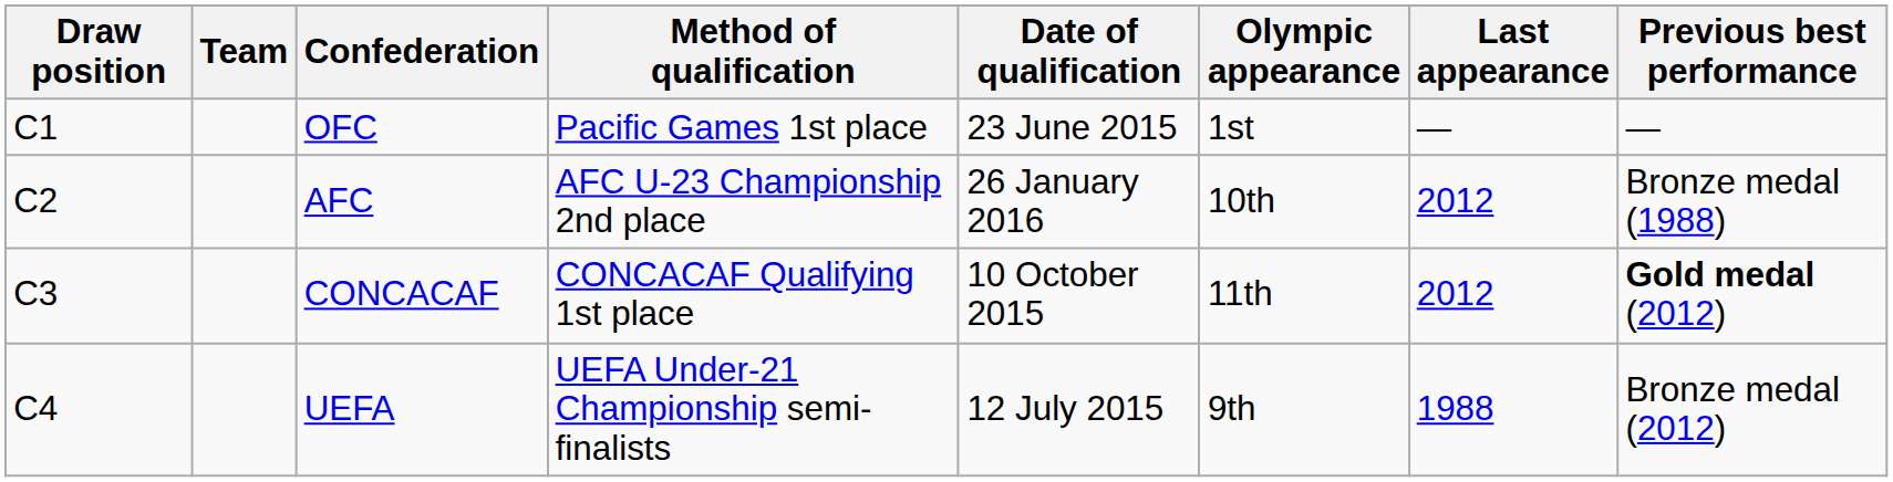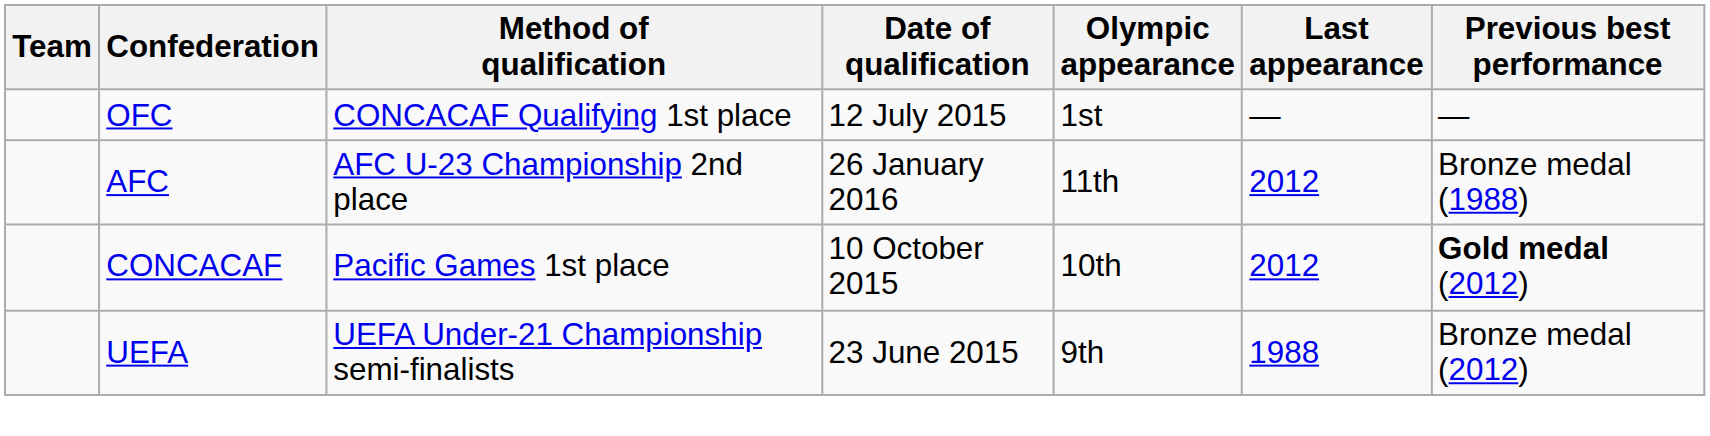- column: Draw position | C1 | C2 | C3 | C4
OFC | Method of qualification: Pacific Games 1st place -> CONCACAF Qualifying 1st place
OFC | Date of qualification: 23 June 2015 -> 12 July 2015
AFC | Olympic appearance: 10th -> 11th
CONCACAF | Method of qualification: CONCACAF Qualifying 1st place -> Pacific Games 1st place
CONCACAF | Olympic appearance: 11th -> 10th
UEFA | Date of qualification: 12 July 2015 -> 23 June 2015
